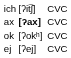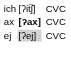- row: ok | [ʔokʰ] | CVC
ej | column 2: no background -> lightgrey background
